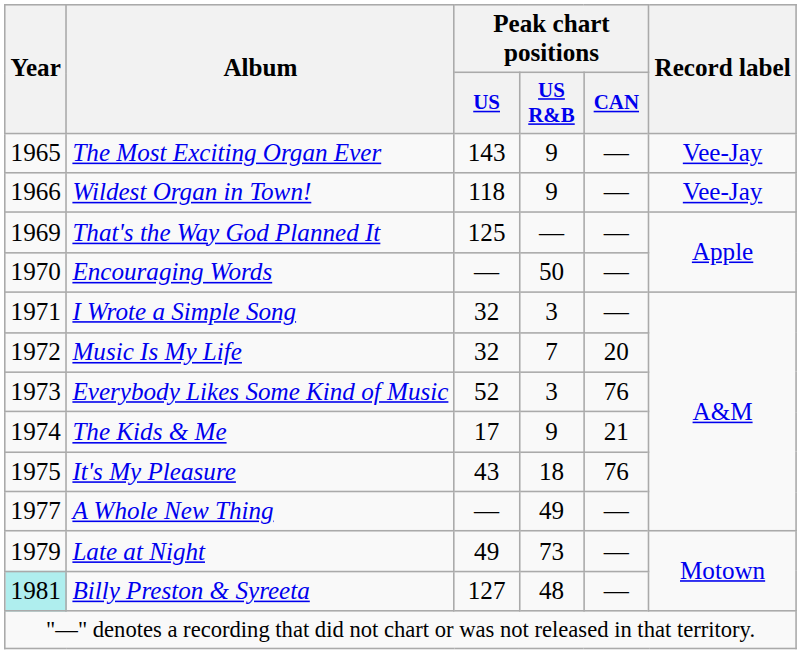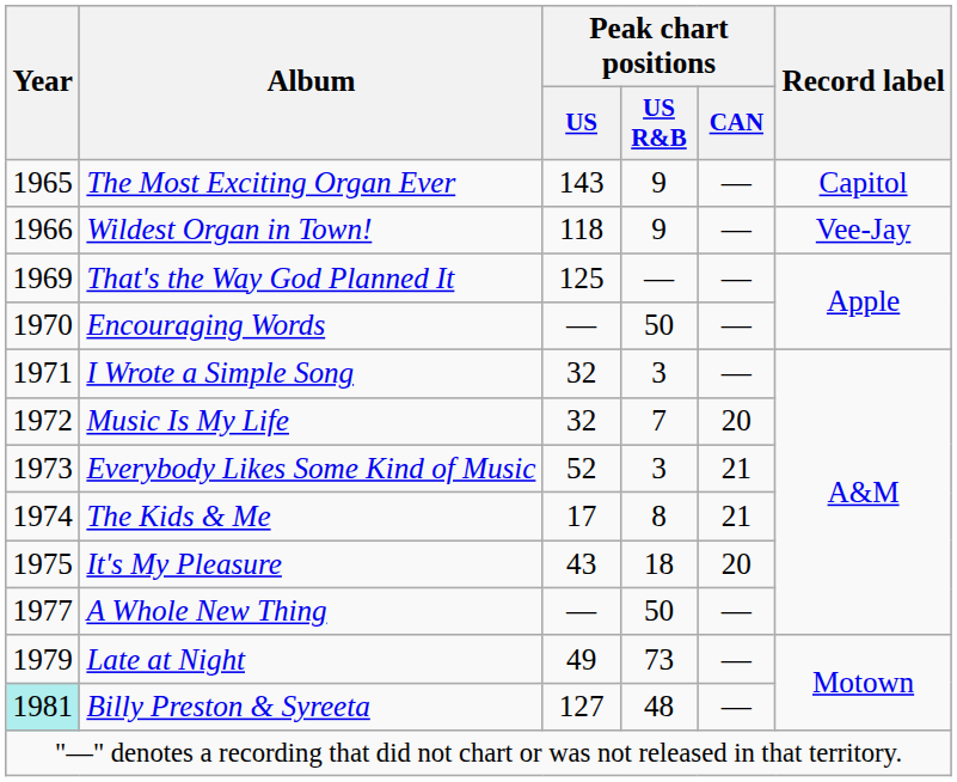The Most Exciting Organ Ever | Record label: Vee-Jay -> Capitol
Everybody Likes Some Kind of Music | Peak chart positions / CAN: 76 -> 21
The Kids & Me | Peak chart positions / US R&B: 9 -> 8
It's My Pleasure | Peak chart positions / CAN: 76 -> 20
A Whole New Thing | Peak chart positions / US R&B: 49 -> 50
